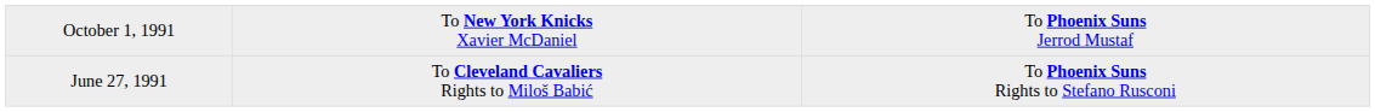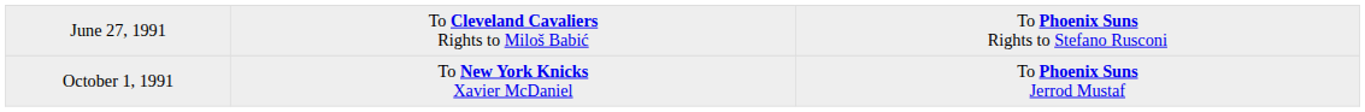rows swapped: June 27, 1991 <-> October 1, 1991
